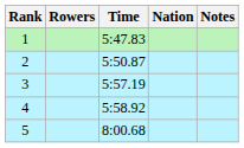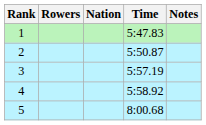columns swapped: Nation <-> Time
